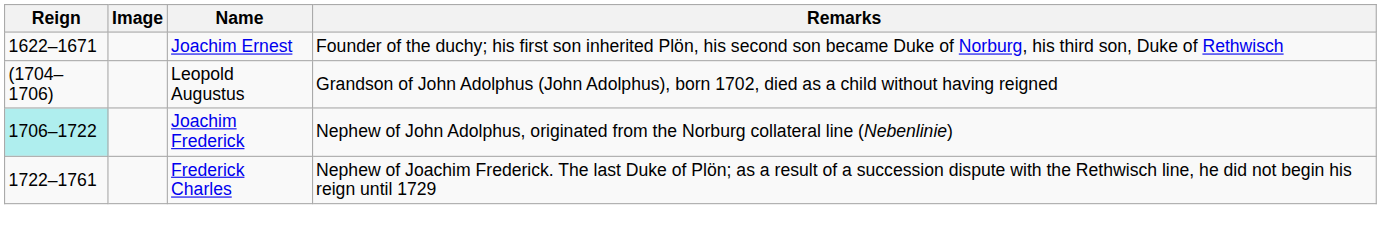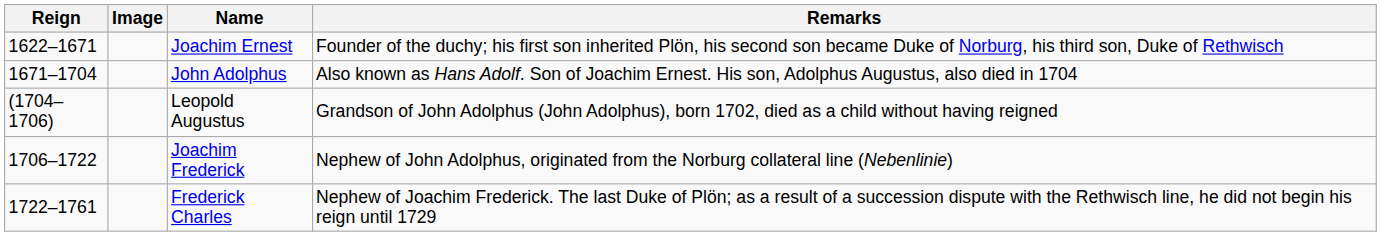+ row: 1671–1704 | John Adolphus | Also known as Hans Adolf. Son of Joachim Ernest. His son, Adolphus Augustus, also died in 1704
Joachim Frederick | Reign: paleturquoise background -> no background
